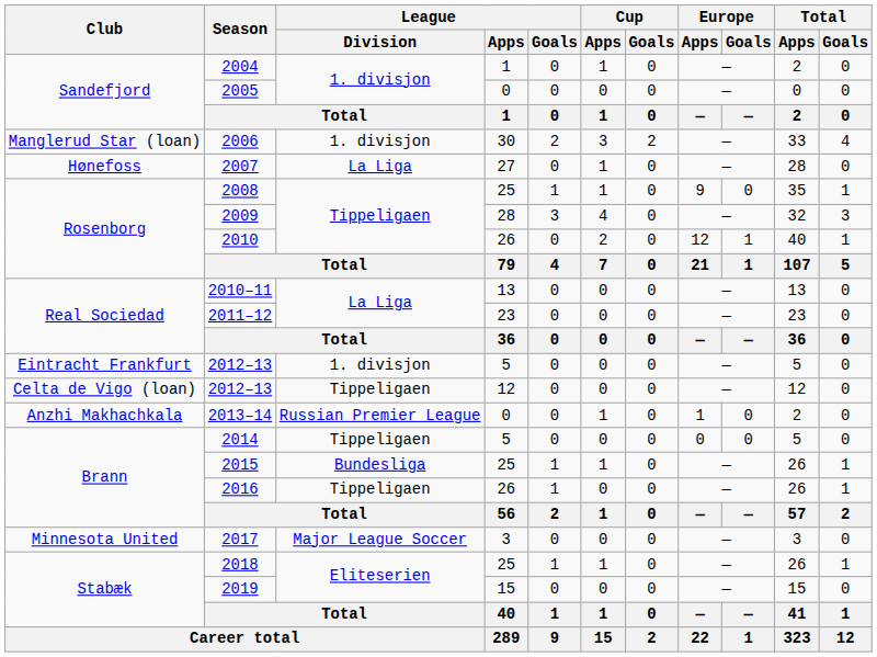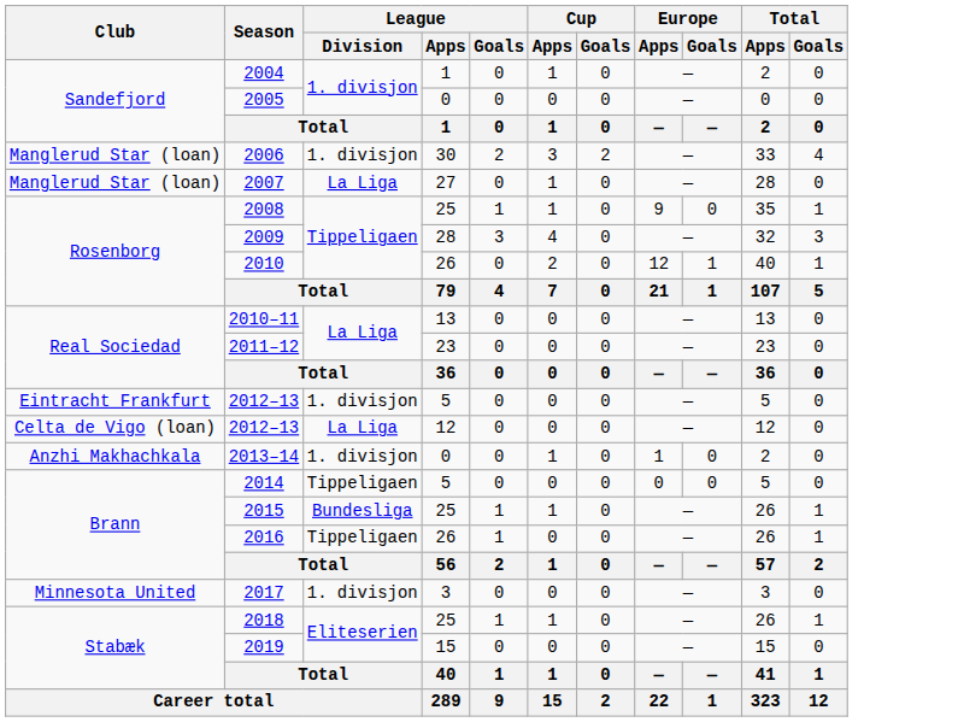2007 | Club: Hønefoss -> Manglerud Star (loan)
2012–13 / 12 | League / Division: Tippeligaen -> La Liga
2013–14 | League / Division: Russian Premier League -> 1. divisjon
2017 | League / Division: Major League Soccer -> 1. divisjon
